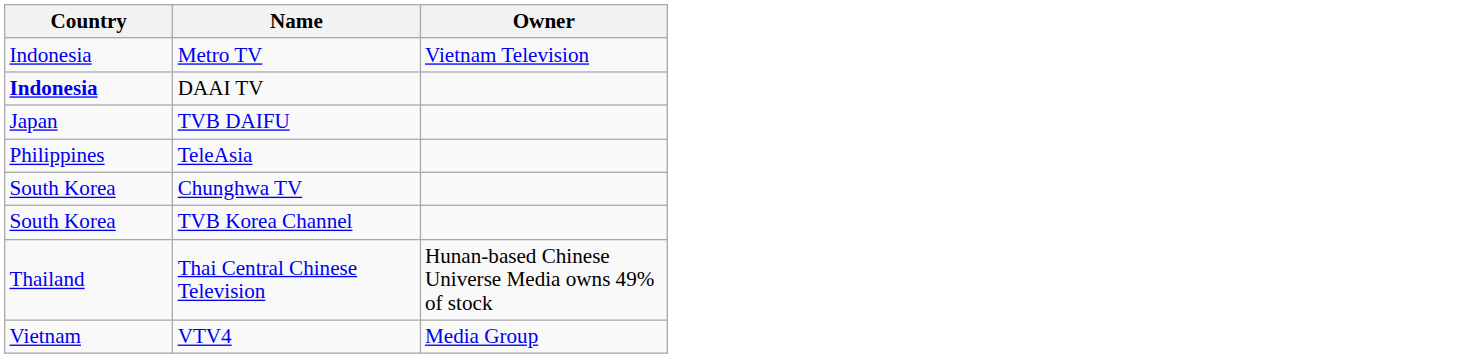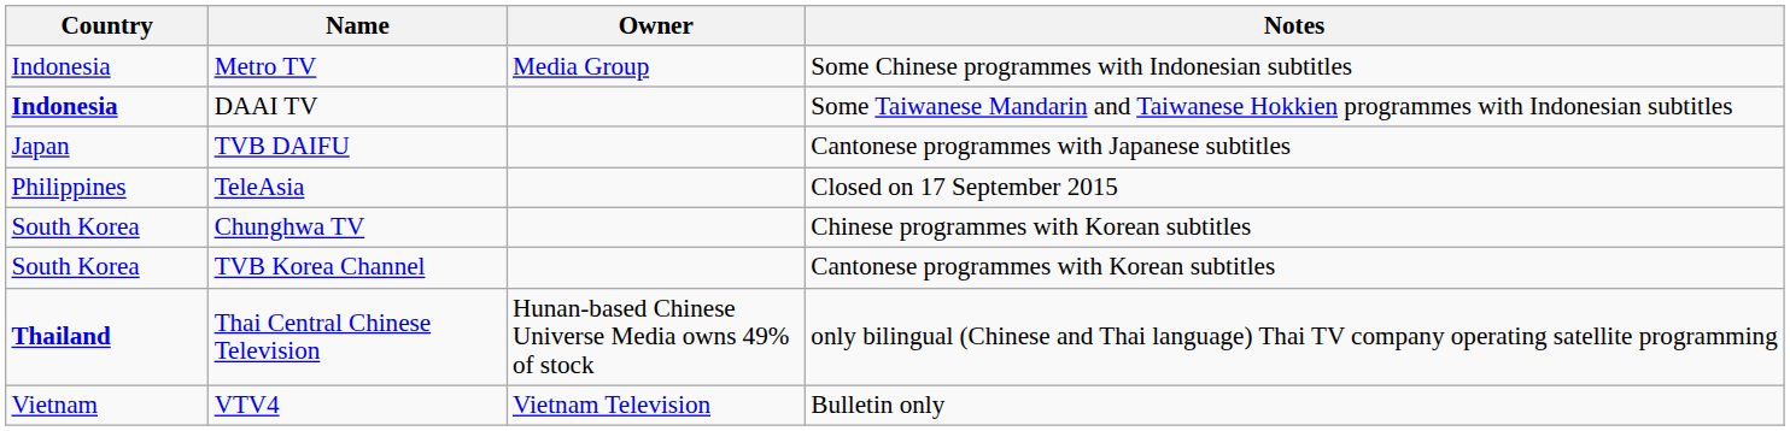+ column: Notes | Some Chinese programmes with Indonesian subtitles | Some Taiwanese Mandarin and Taiwanese Hokkien programmes with Indonesian subtitles | Cantonese programmes with Japanese subtitles | Closed on 17 September 2015 | Chinese programmes with Korean subtitles | Cantonese programmes with Korean subtitles | only bilingual (Chinese and Thai language) Thai TV company operating satellite programming | Bulletin only
Metro TV | Owner: Vietnam Television -> Media Group
Thai Central Chinese Television | Country: normal -> bold
VTV4 | Owner: Media Group -> Vietnam Television
